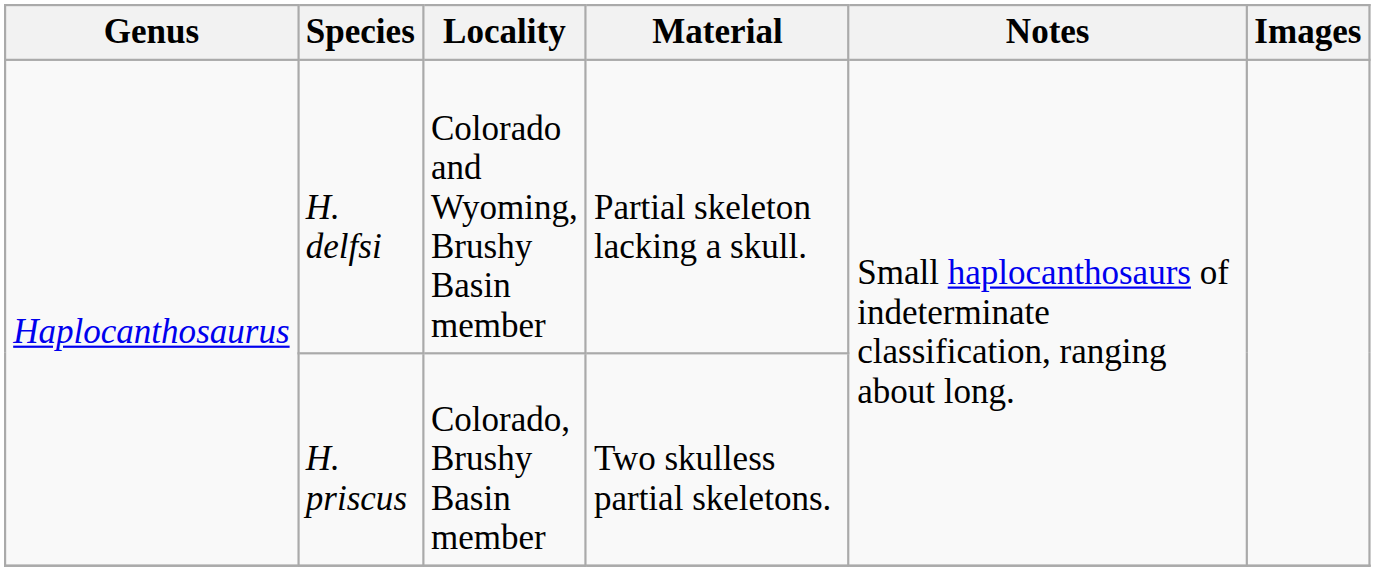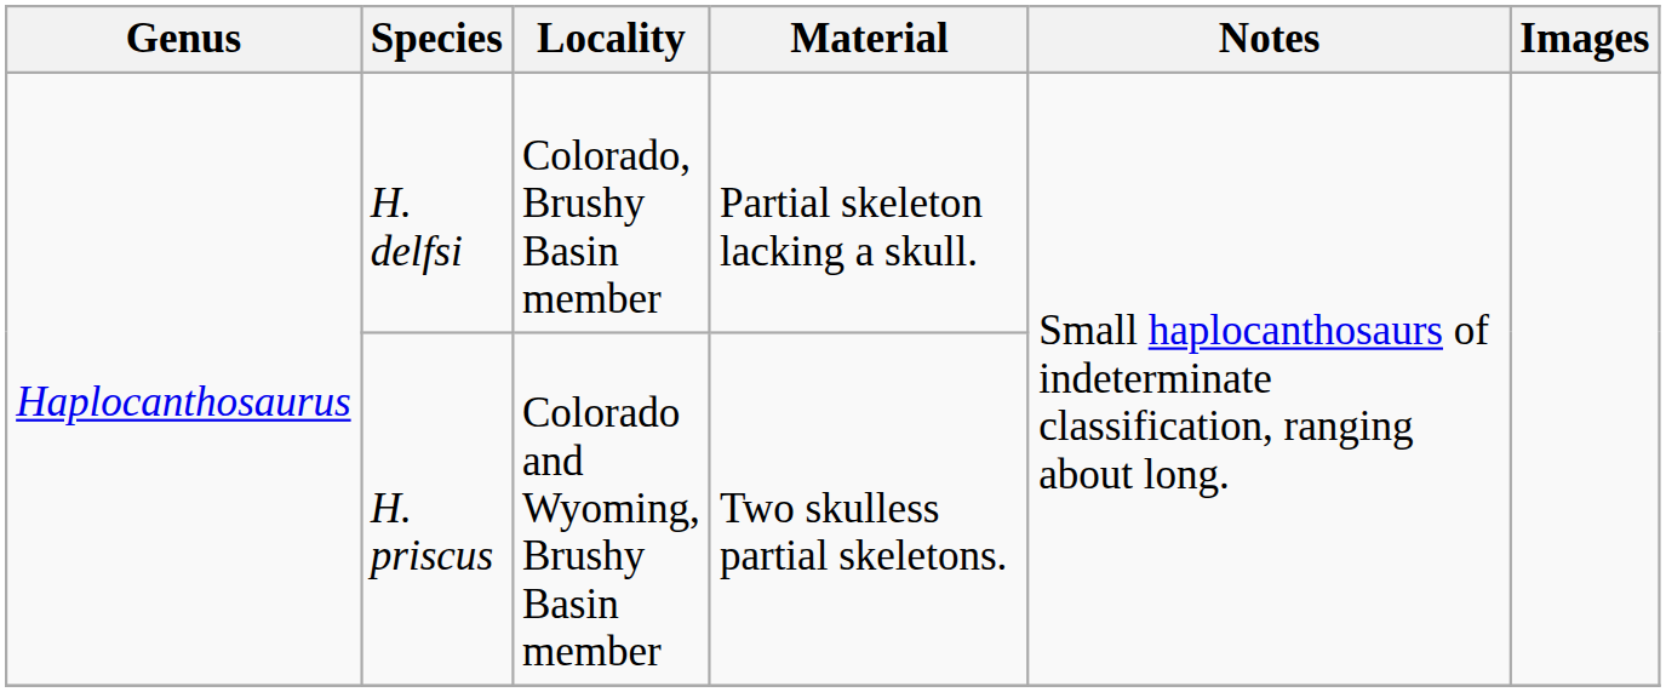H. delfsi | Locality: Colorado and Wyoming, Brushy Basin member -> Colorado, Brushy Basin member
H. priscus | Locality: Colorado, Brushy Basin member -> Colorado and Wyoming, Brushy Basin member
